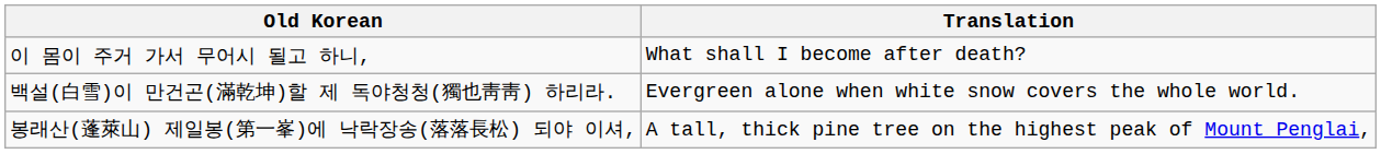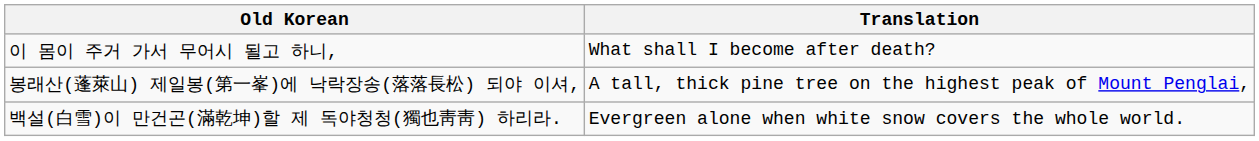rows swapped: 봉래산(蓬萊山) 제일봉(第一峯)에 낙락장송(落落長松) 되야 이셔, <-> 백설(白雪)이 만건곤(滿乾坤)할 제 독야청청(獨也靑靑) 하리라.
